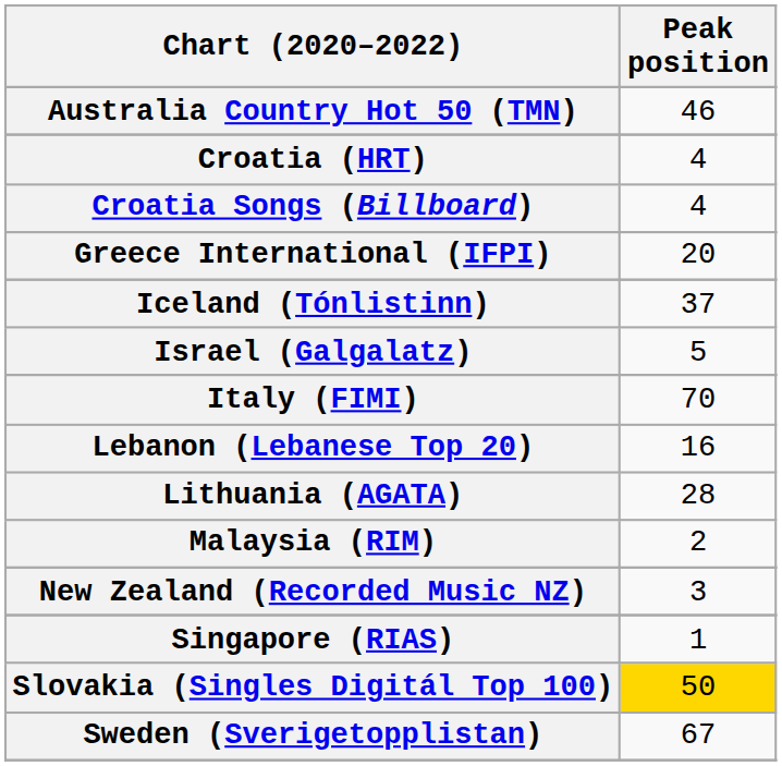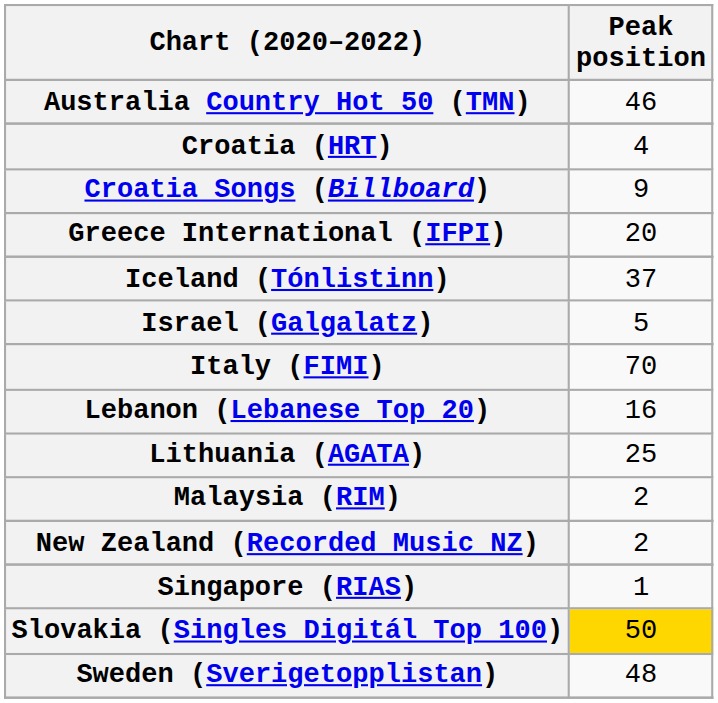Croatia Songs (Billboard) | Peak position: 4 -> 9
Lithuania (AGATA) | Peak position: 28 -> 25
New Zealand (Recorded Music NZ) | Peak position: 3 -> 2
Sweden (Sverigetopplistan) | Peak position: 67 -> 48
